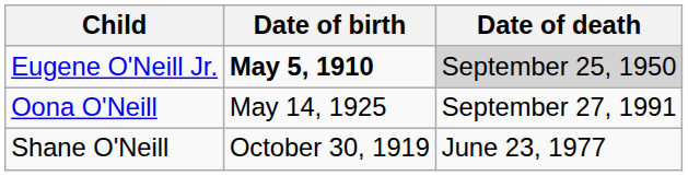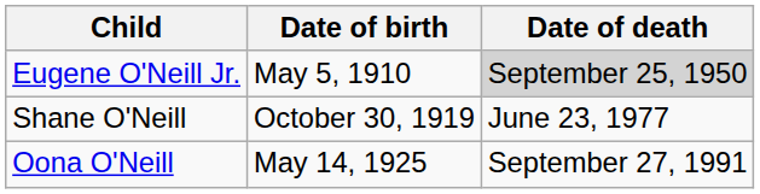Eugene O'Neill Jr. | Date of birth: bold -> normal
rows swapped: Shane O'Neill <-> Oona O'Neill
